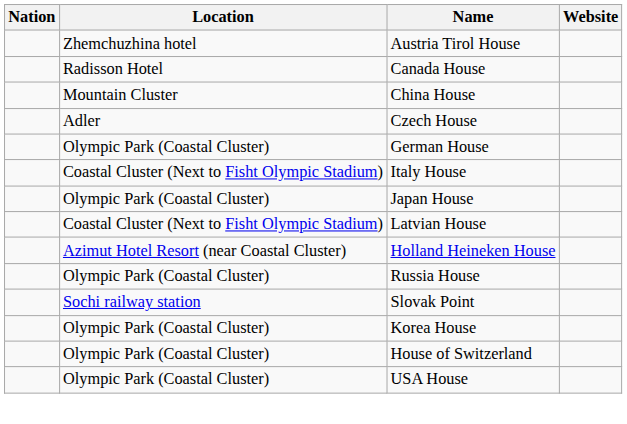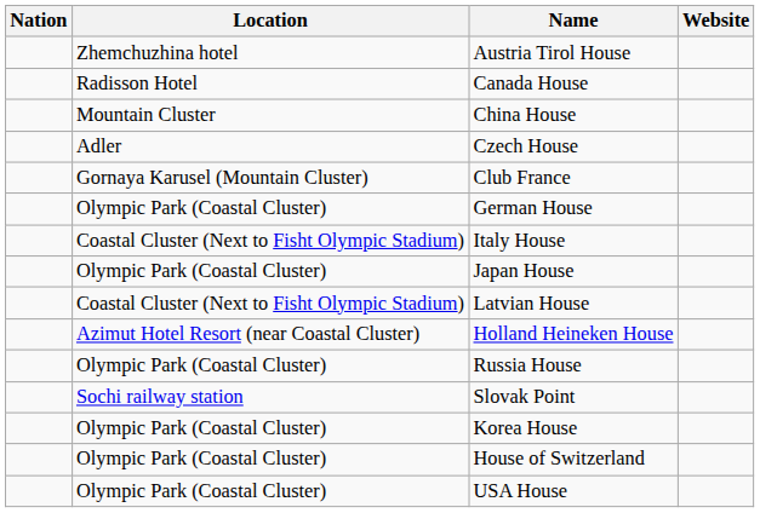+ row: Gornaya Karusel (Mountain Cluster) | Club France
